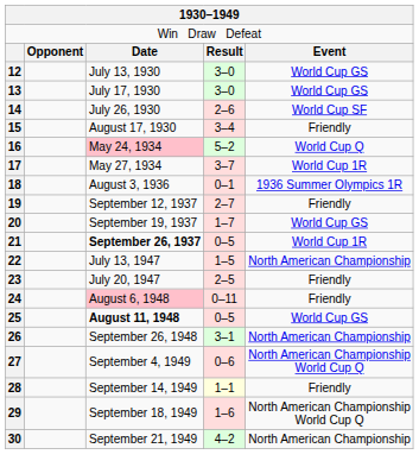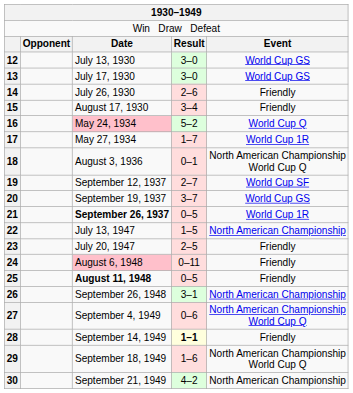14 | column 5: World Cup SF -> Friendly
17 | column 4: 3–7 -> 1–7
18 | column 5: 1936 Summer Olympics 1R -> North American Championship World Cup Q
19 | column 5: Friendly -> World Cup SF
20 | column 4: 1–7 -> 3–7
25 | column 5: World Cup GS -> Friendly
28 | column 4: normal -> bold
